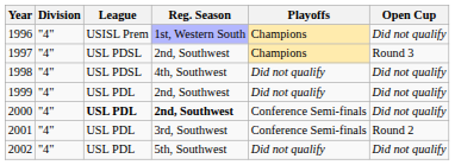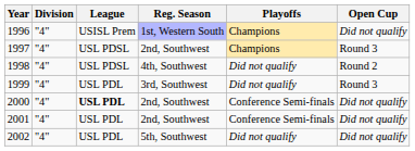1998 | Open Cup: Did not qualify -> Round 2
1999 | Reg. Season: 2nd, Southwest -> 3rd, Southwest
1999 | Open Cup: Did not qualify -> Round 3
2000 | Reg. Season: bold -> normal
2001 | Reg. Season: 3rd, Southwest -> 2nd, Southwest
2001 | Open Cup: Round 2 -> Did not qualify
